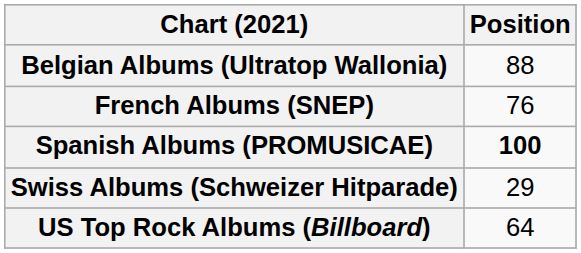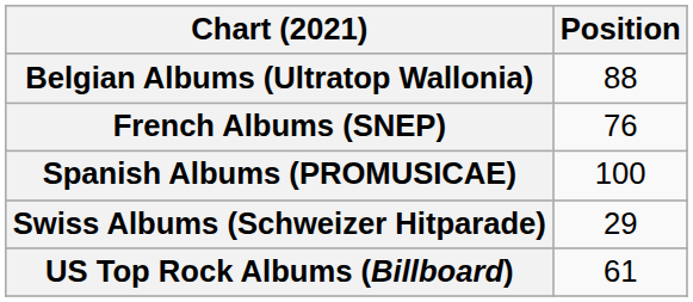Spanish Albums (PROMUSICAE) | Position: bold -> normal
US Top Rock Albums (Billboard) | Position: 64 -> 61
